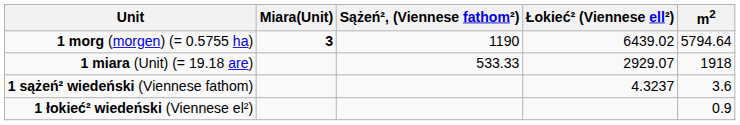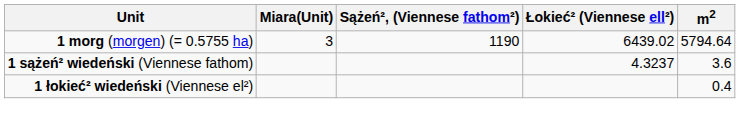1 morg (morgen) (= 0.5755 ha) | Miara(Unit): bold -> normal
- row: 1 miara (Unit) (= 19.18 are) | 533.33 | 2929.07 | 1918
1 łokieć² wiedeński (Viennese el²) | m2: 0.9 -> 0.4
